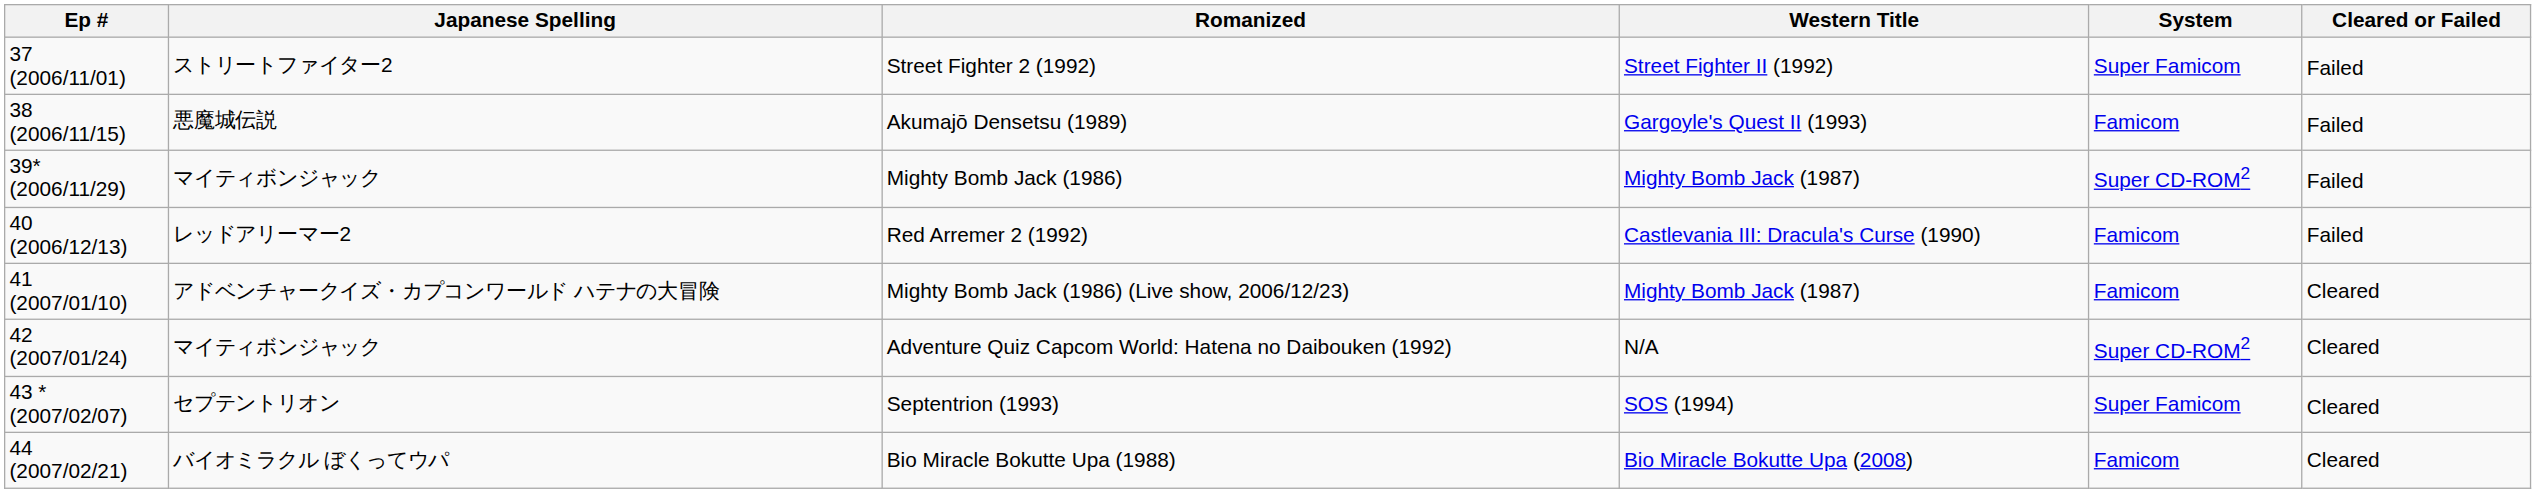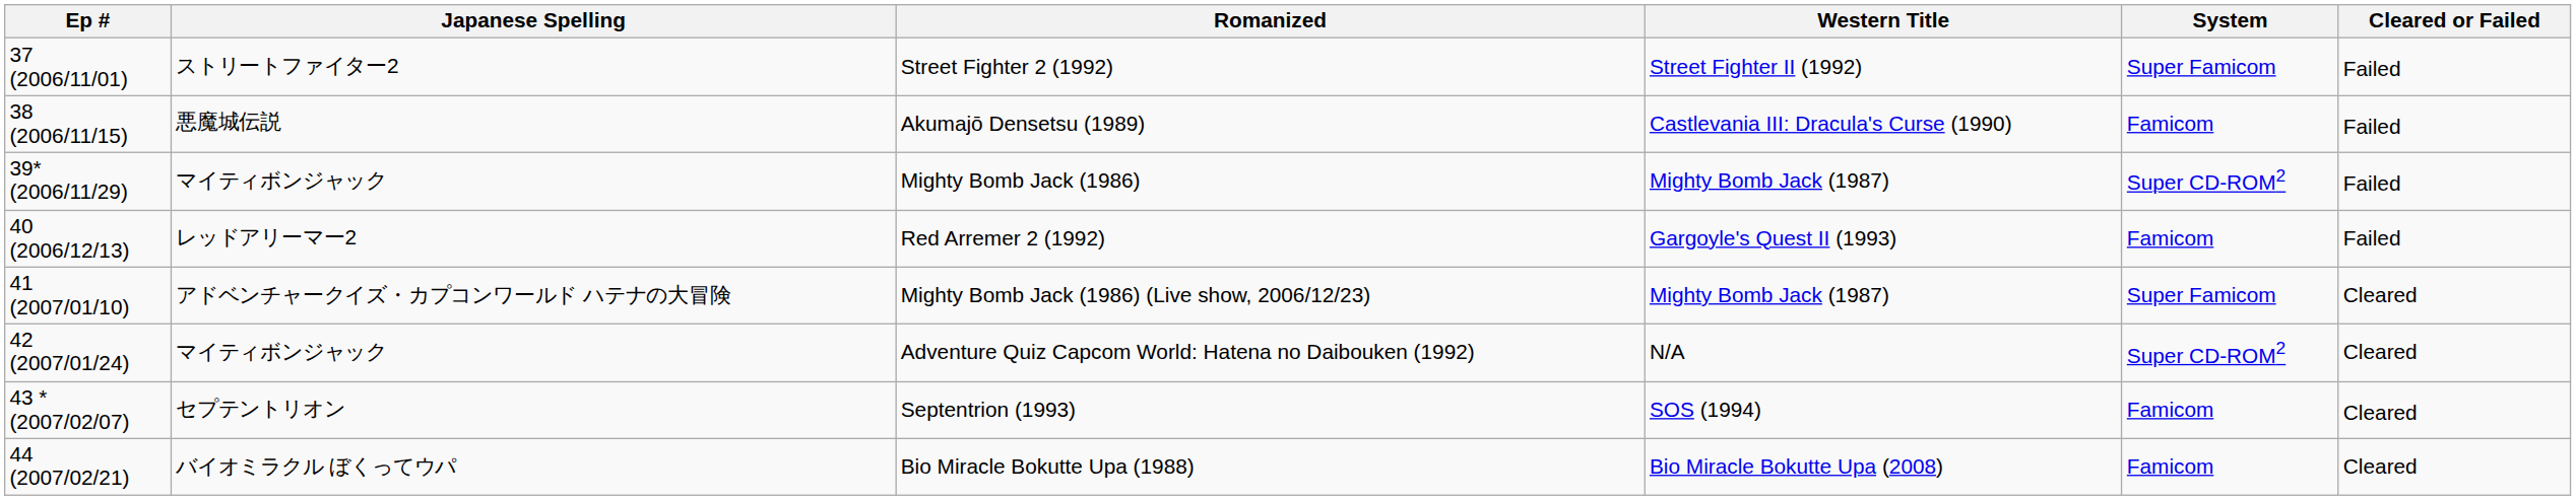Akumajō Densetsu (1989) | Western Title: Gargoyle's Quest II (1993) -> Castlevania III: Dracula's Curse (1990)
Red Arremer 2 (1992) | Western Title: Castlevania III: Dracula's Curse (1990) -> Gargoyle's Quest II (1993)
Mighty Bomb Jack (1986) (Live show, 2006/12/23) | System: Famicom -> Super Famicom
Septentrion (1993) | System: Super Famicom -> Famicom
